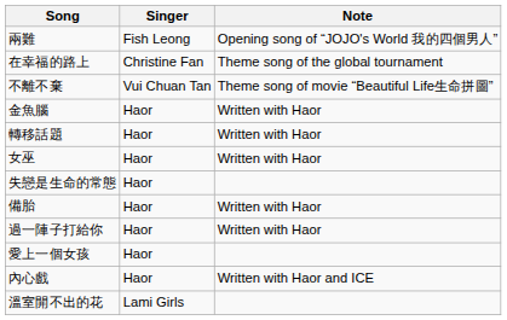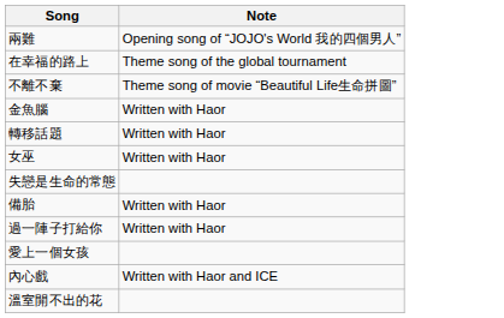- column: Singer | Fish Leong | Christine Fan | Vui Chuan Tan | Haor | Haor | Haor | Haor | Haor | Haor | Haor | Haor | Lami Girls
